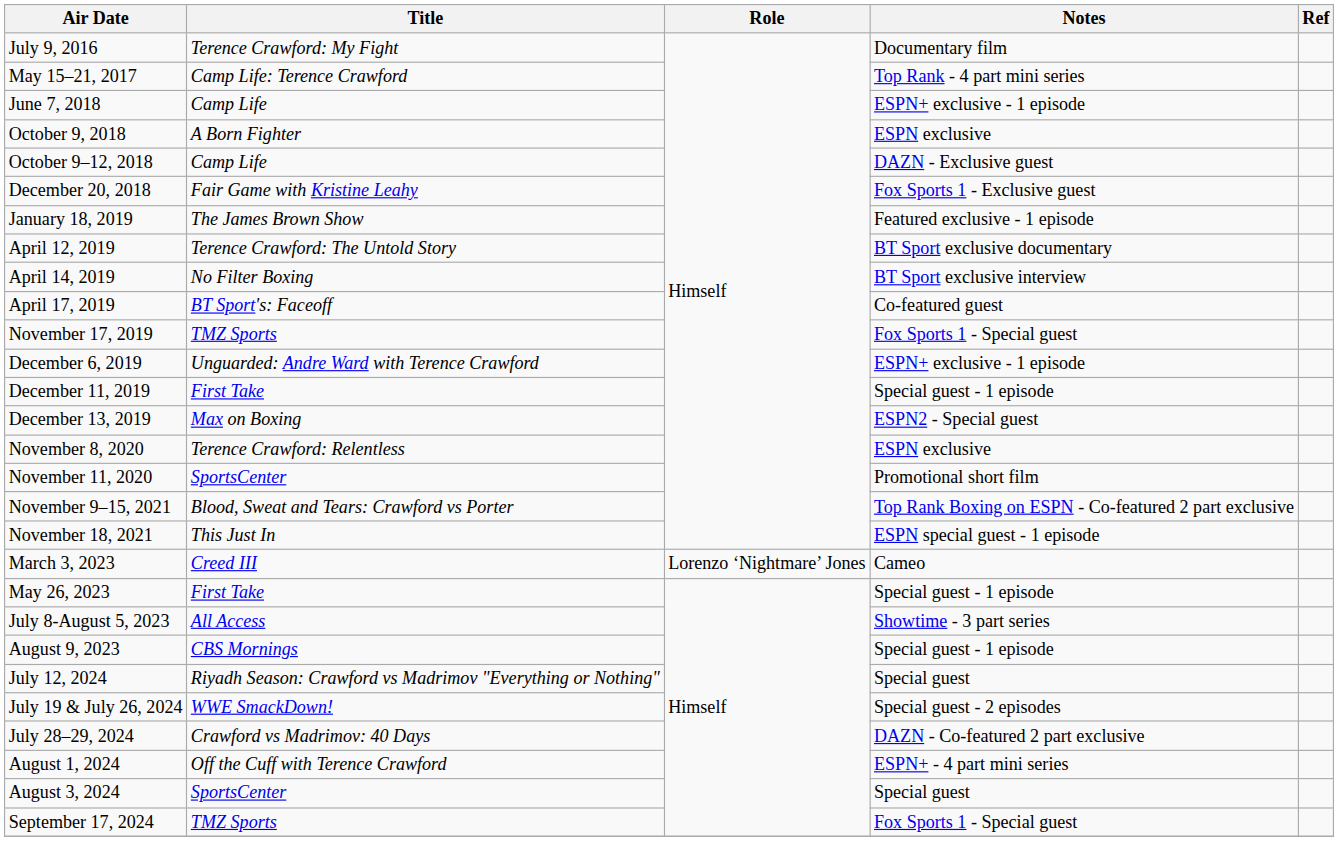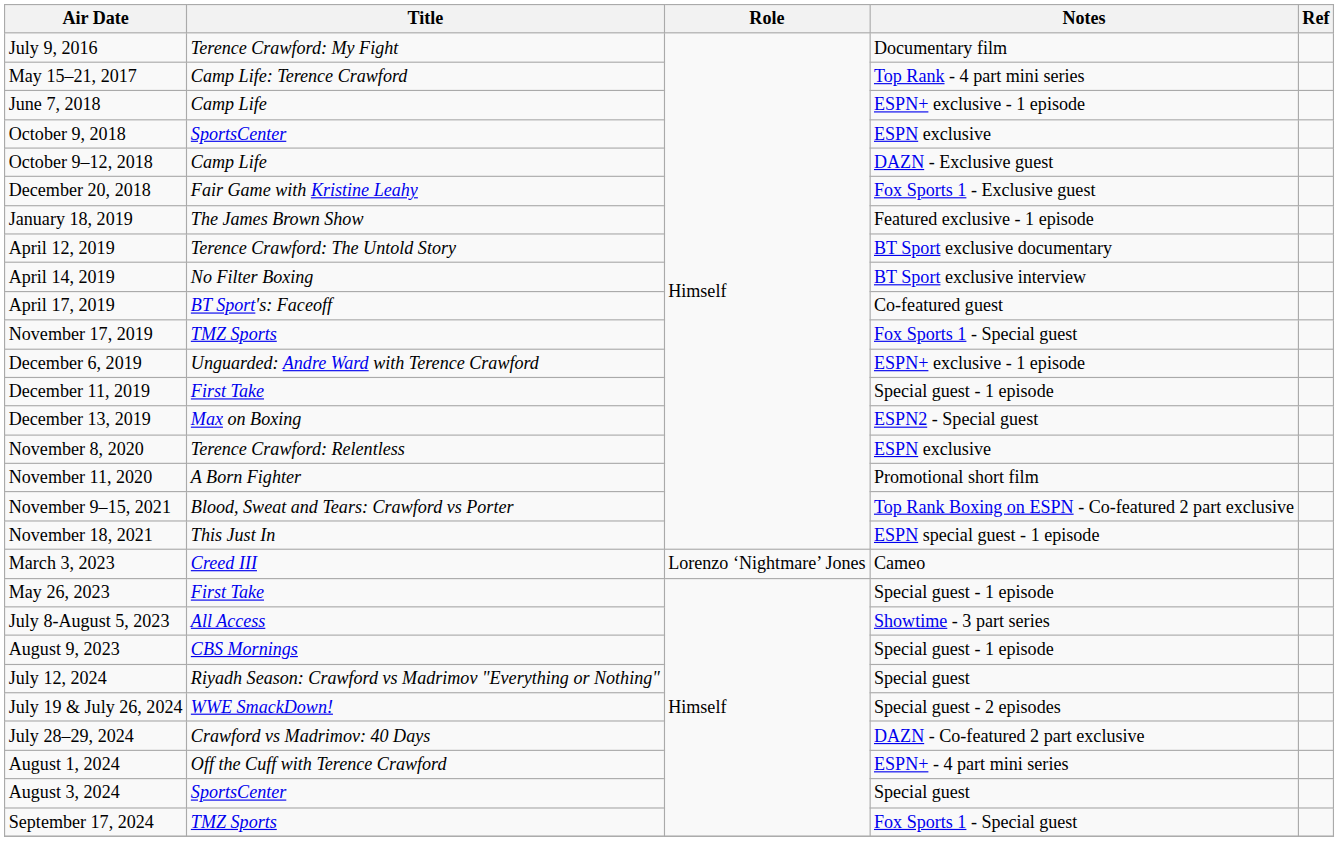October 9, 2018 | Title: A Born Fighter -> SportsCenter
November 11, 2020 | Title: SportsCenter -> A Born Fighter
